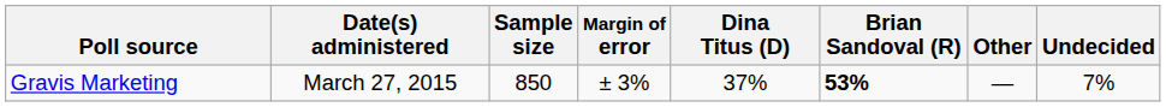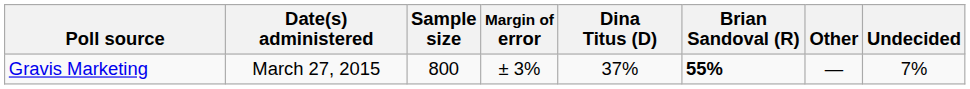Gravis Marketing | Sample size: 850 -> 800
Gravis Marketing | Brian Sandoval (R): 53% -> 55%
